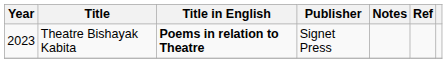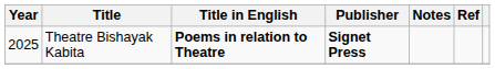Theatre Bishayak Kabita | Year: 2023 -> 2025
Theatre Bishayak Kabita | Publisher: normal -> bold
